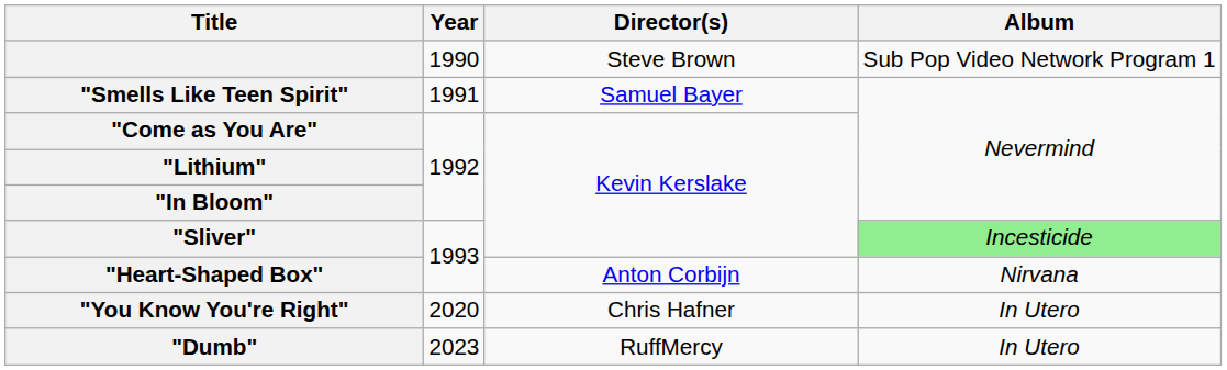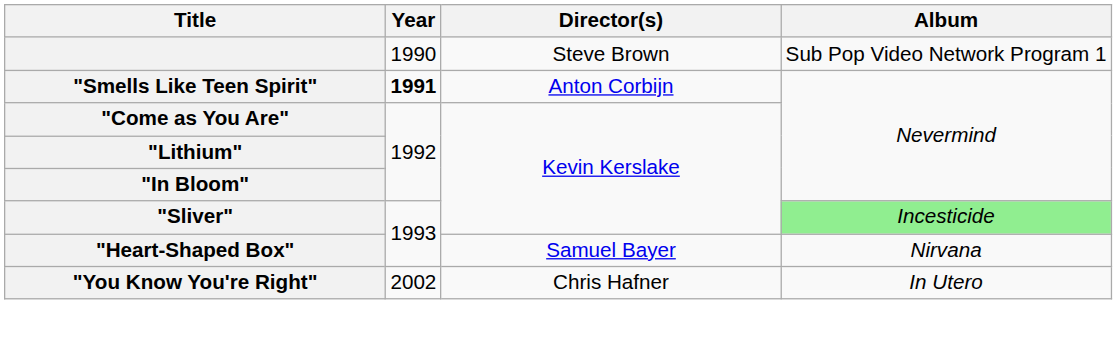"Smells Like Teen Spirit" | Year: normal -> bold
"Smells Like Teen Spirit" | Director(s): Samuel Bayer -> Anton Corbijn
"Heart-Shaped Box" | Director(s): Anton Corbijn -> Samuel Bayer
"You Know You're Right" | Year: 2020 -> 2002
- row: "Dumb" | 2023 | RuffMercy | In Utero
